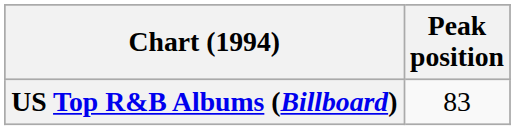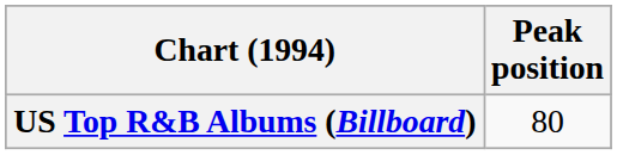US Top R&B Albums (Billboard) | Peak position: 83 -> 80
